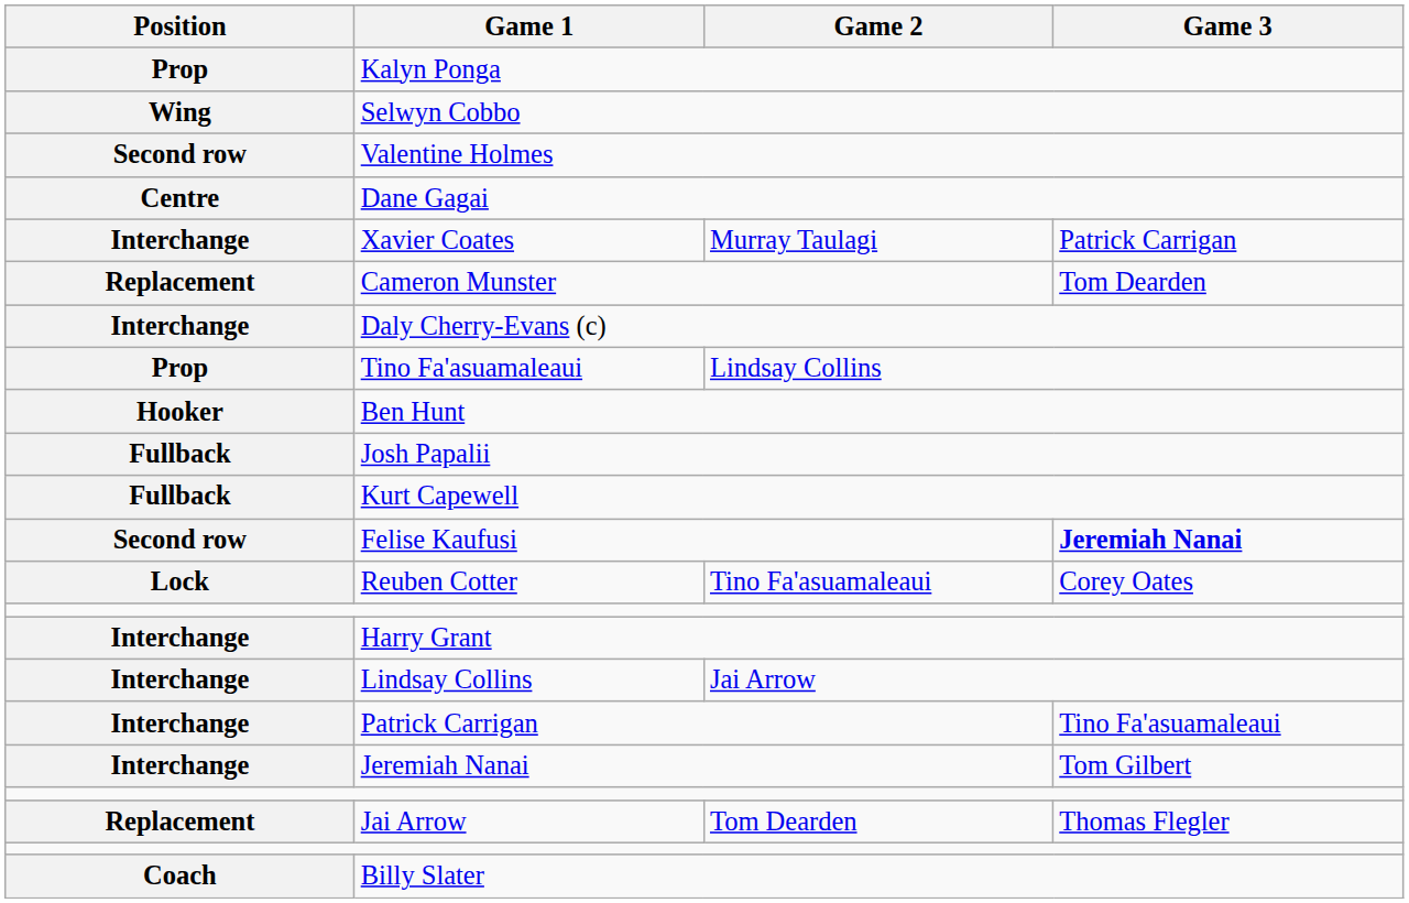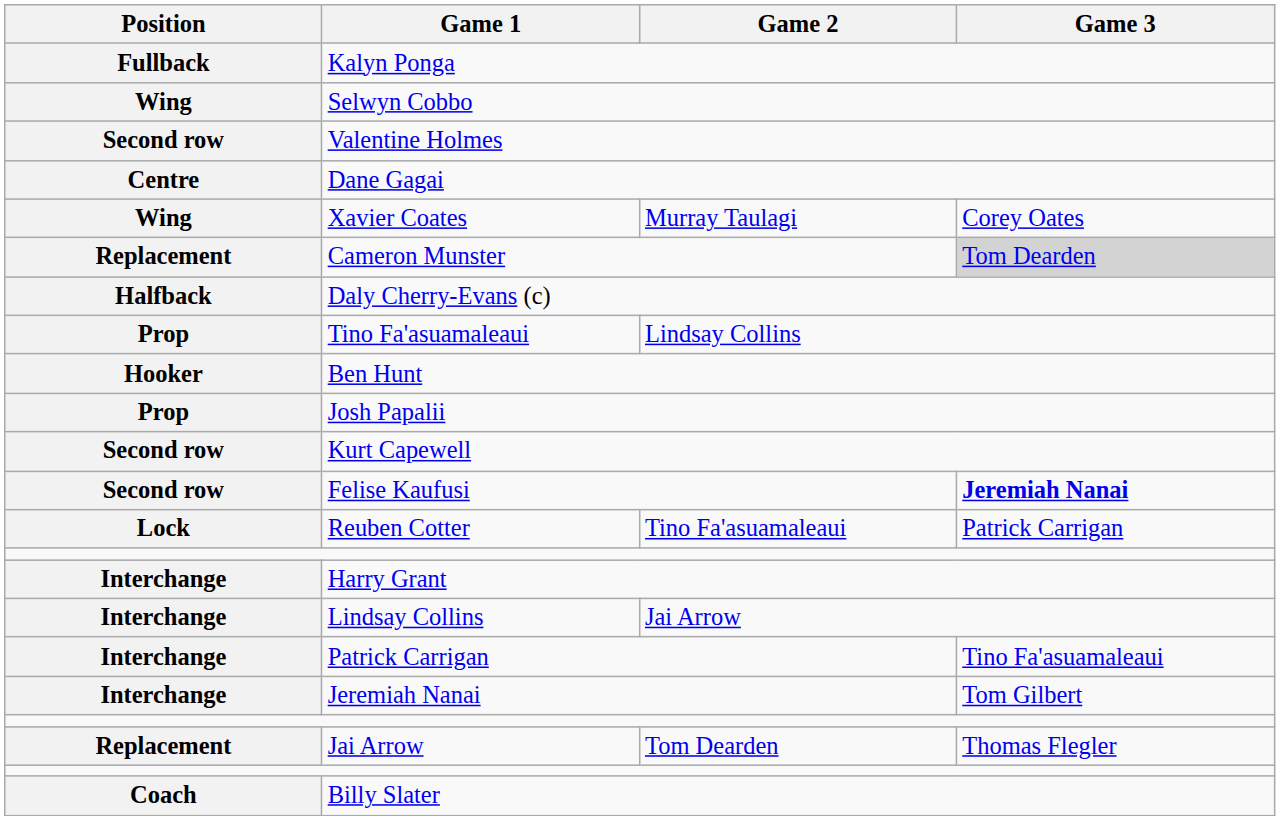Kalyn Ponga | Position: Prop -> Fullback
Xavier Coates | Position: Interchange -> Wing
Xavier Coates | Game 3: Patrick Carrigan -> Corey Oates
Cameron Munster | Game 3: no background -> lightgrey background
Daly Cherry-Evans (c) | Position: Interchange -> Halfback
Josh Papalii | Position: Fullback -> Prop
Kurt Capewell | Position: Fullback -> Second row
Reuben Cotter | Game 3: Corey Oates -> Patrick Carrigan
